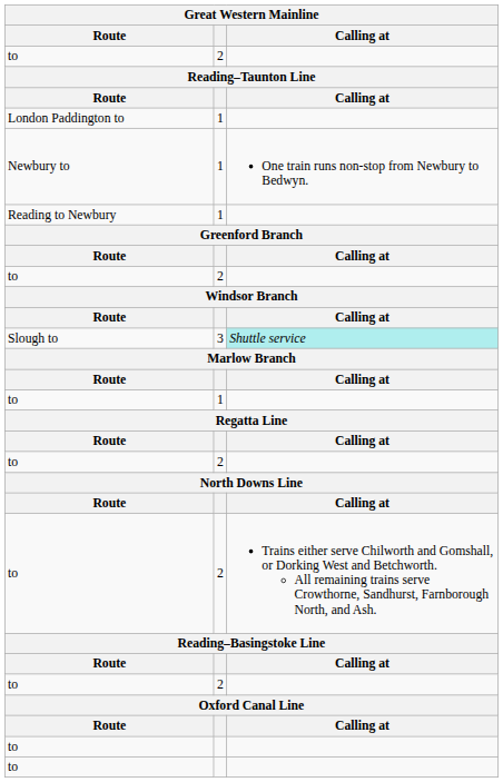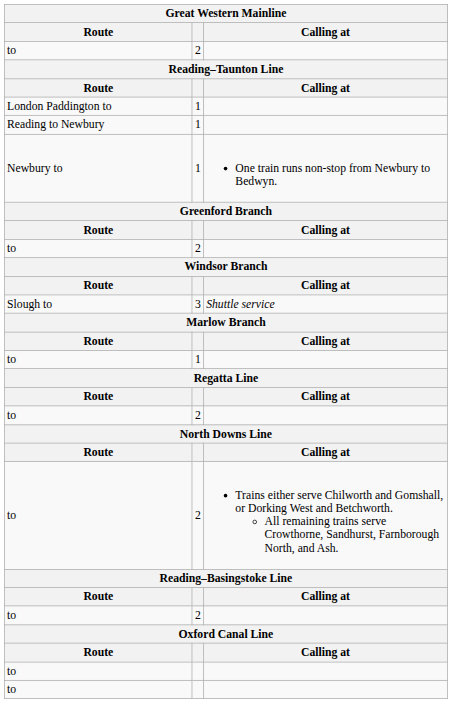rows swapped: Reading to Newbury <-> Newbury to
Slough to | Calling at: paleturquoise background -> no background
